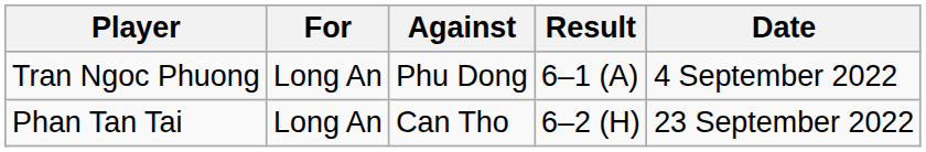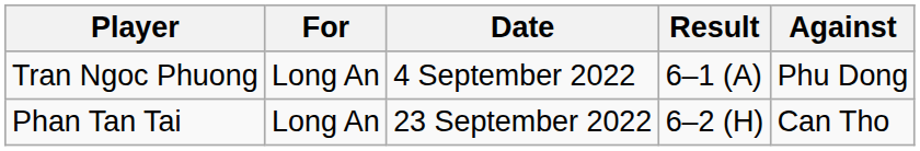columns swapped: Against <-> Date
